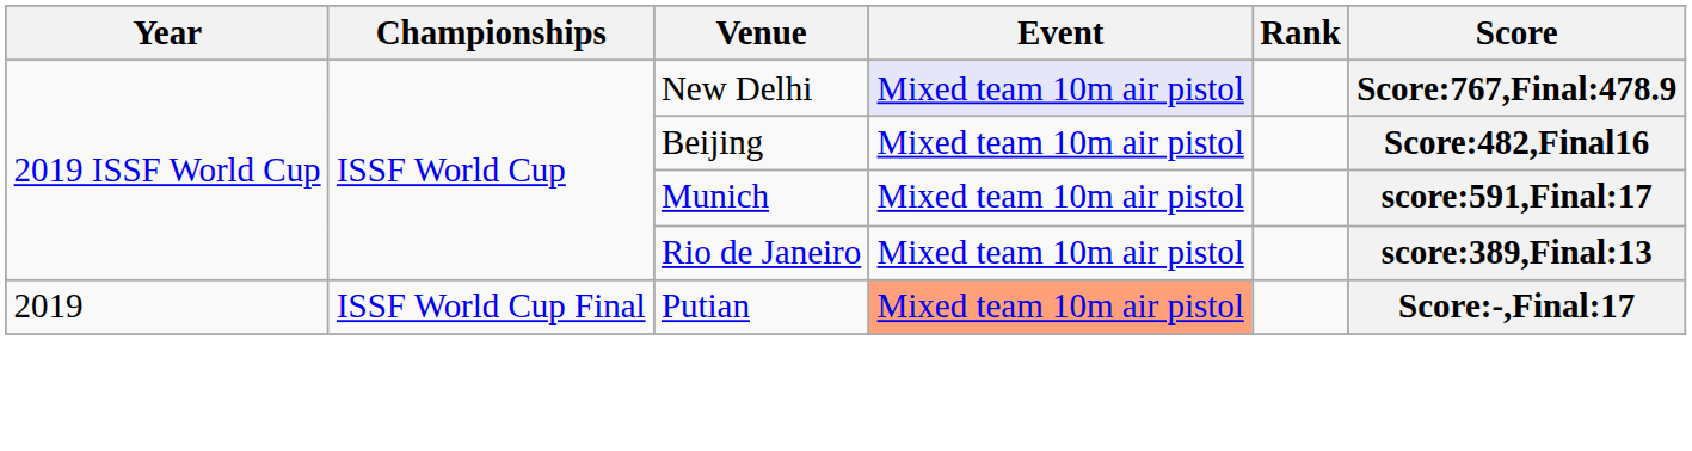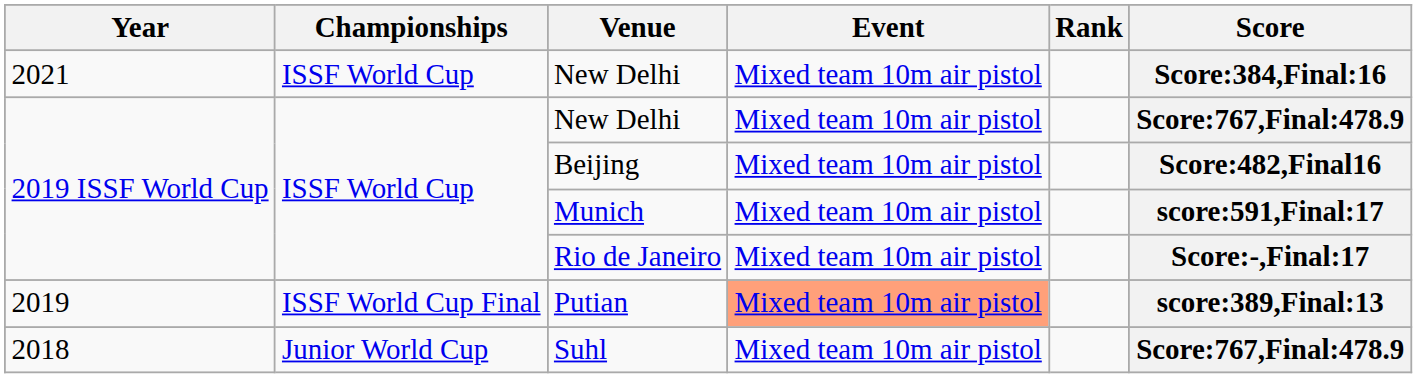+ row: 2021 | ISSF World Cup | New Delhi | Mixed team 10m air pistol | Score:384,Final:16
2019 ISSF World Cup / New Delhi | Event: lavender background -> no background
Rio de Janeiro | Score: score:389,Final:13 -> Score:-,Final:17
Putian | Score: Score:-,Final:17 -> score:389,Final:13
+ row: 2018 | Junior World Cup | Suhl | Mixed team 10m air pistol | Score:767,Final:478.9
